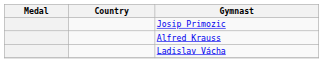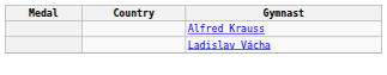- row: Josip Primozic
